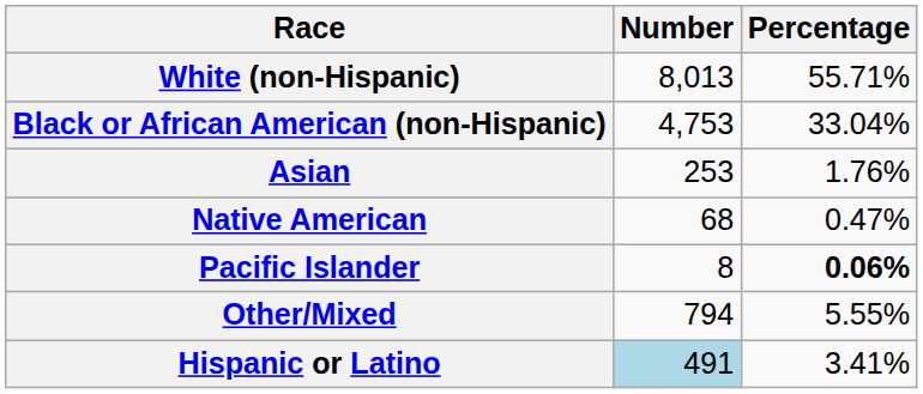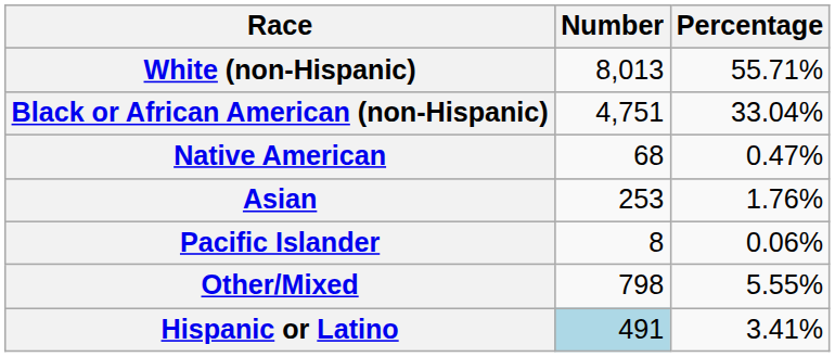Black or African American (non-Hispanic) | Number: 4,753 -> 4,751
rows swapped: Native American <-> Asian
Pacific Islander | Percentage: bold -> normal
Other/Mixed | Number: 794 -> 798
